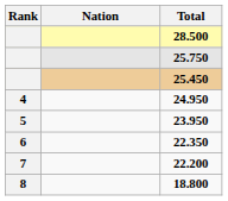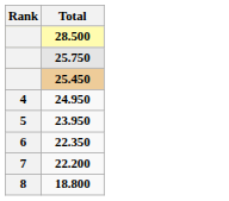- column: Nation
